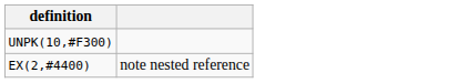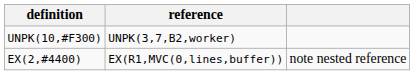+ column: reference | UNPK(3,7,B2,worker) | EX(R1,MVC(0,lines,buffer))
